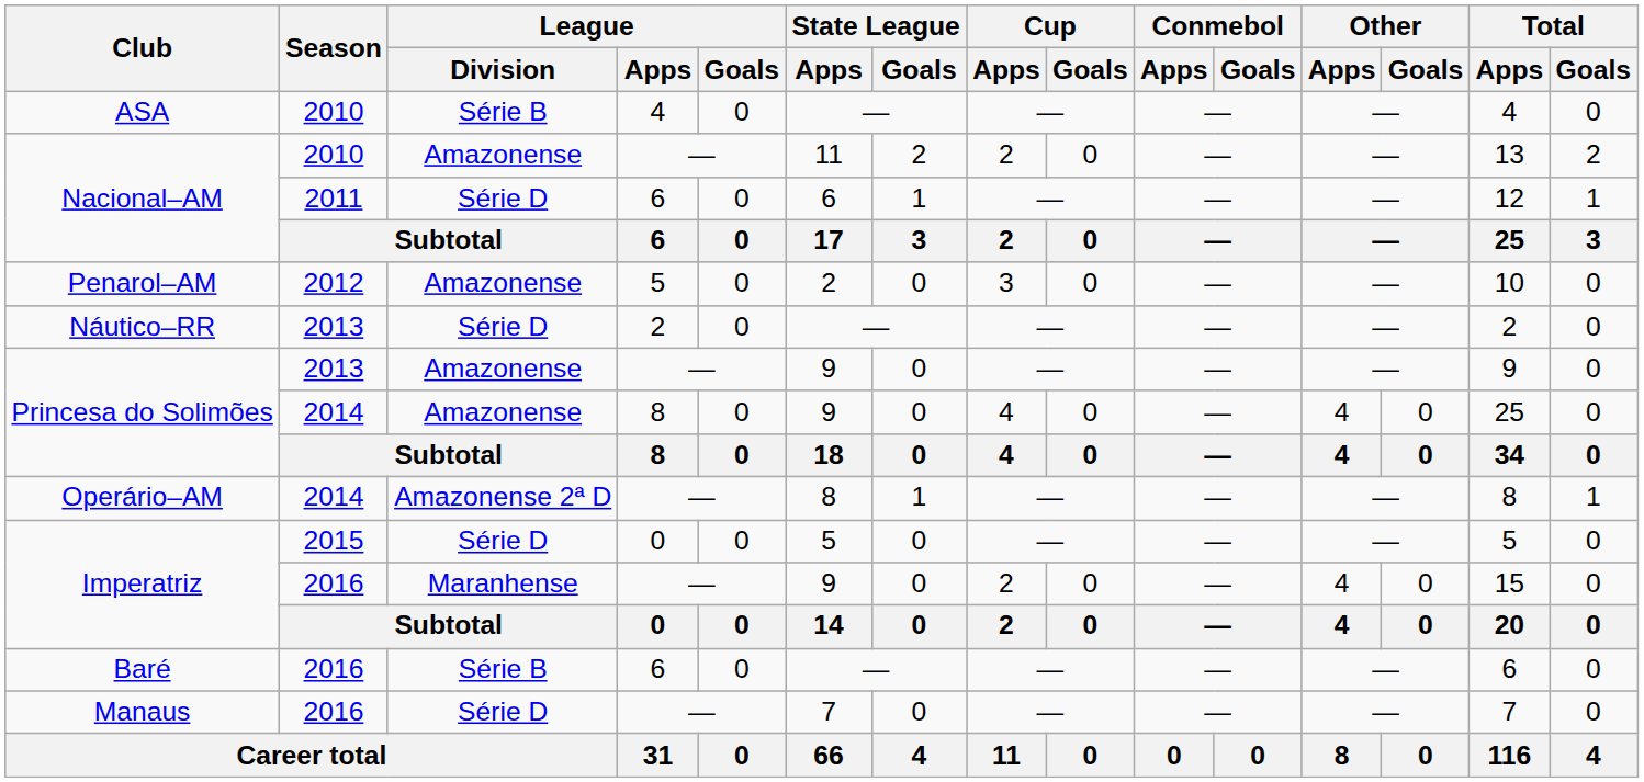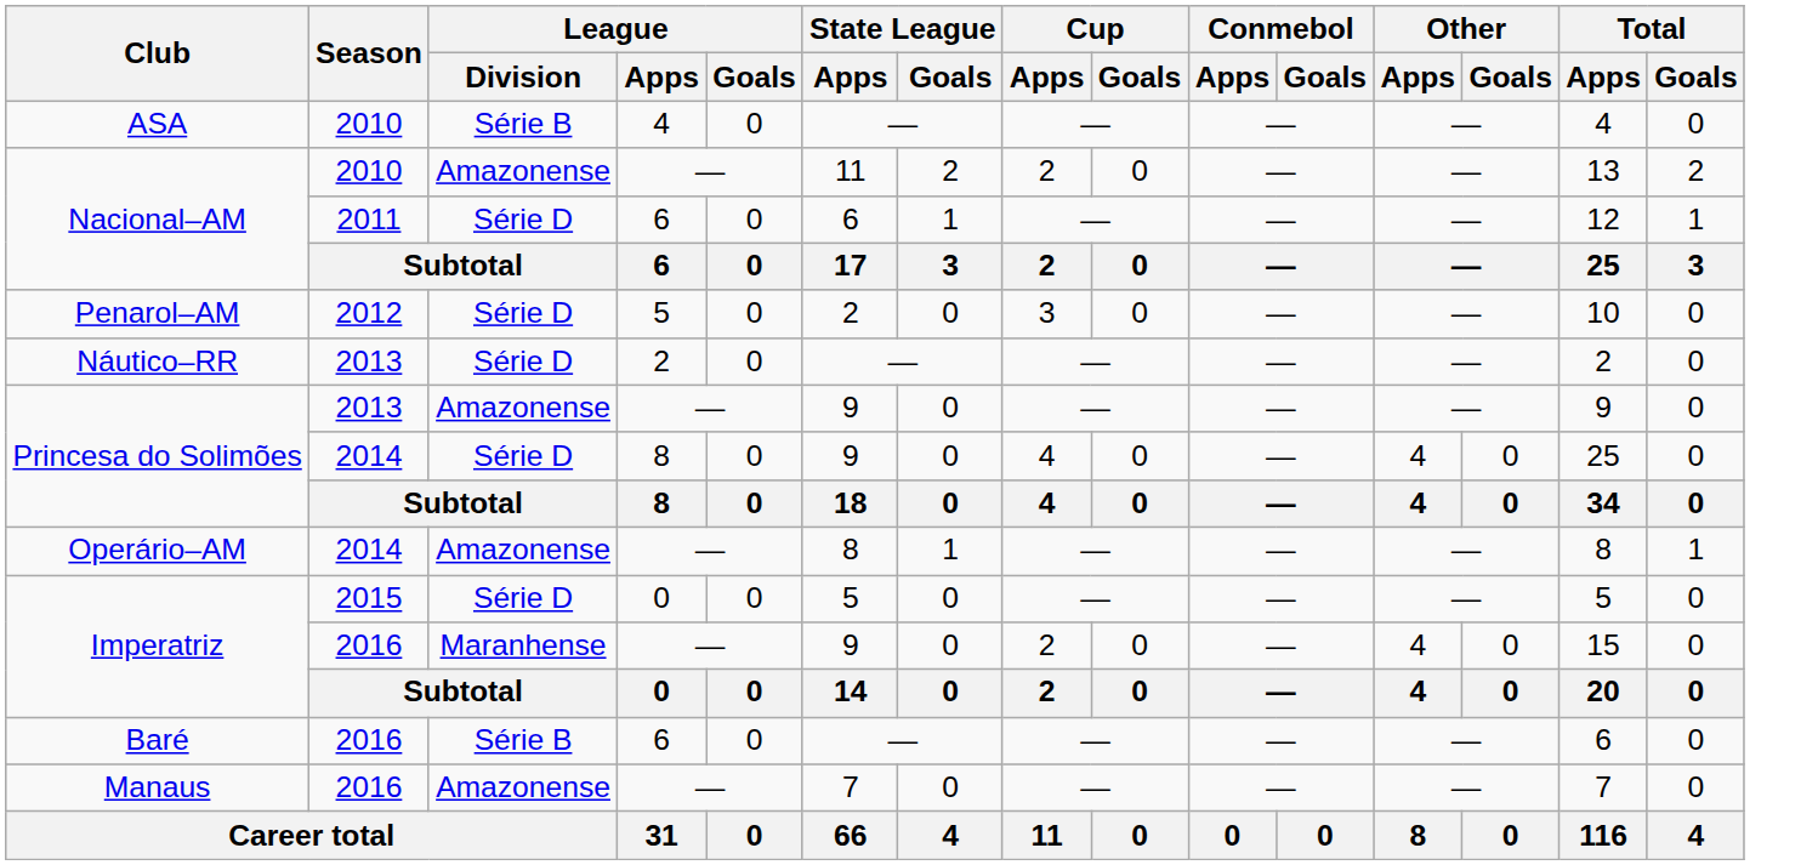Penarol–AM | League / Division: Amazonense -> Série D
Princesa do Solimões / 2014 | League / Division: Amazonense -> Série D
Operário–AM | League / Division: Amazonense 2ª D -> Amazonense
Manaus | League / Division: Série D -> Amazonense
